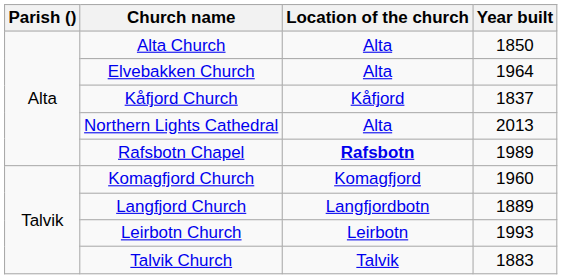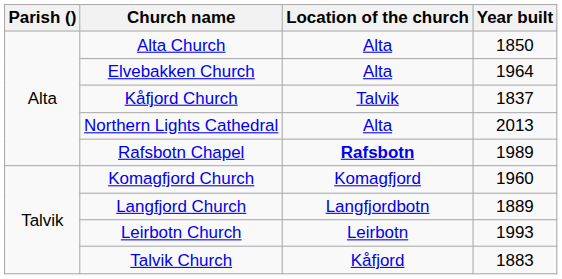Kåfjord Church | Location of the church: Kåfjord -> Talvik
Talvik Church | Location of the church: Talvik -> Kåfjord
